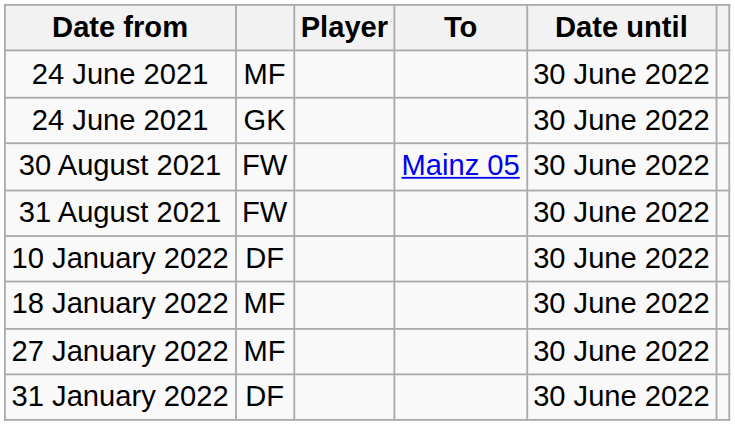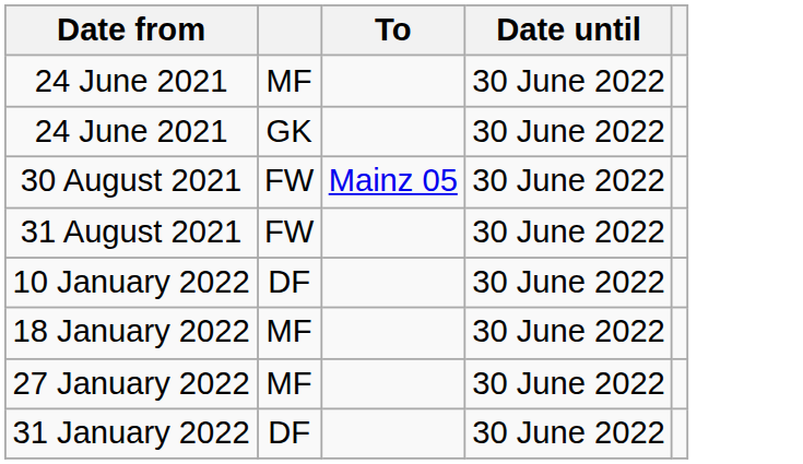- column: Player
